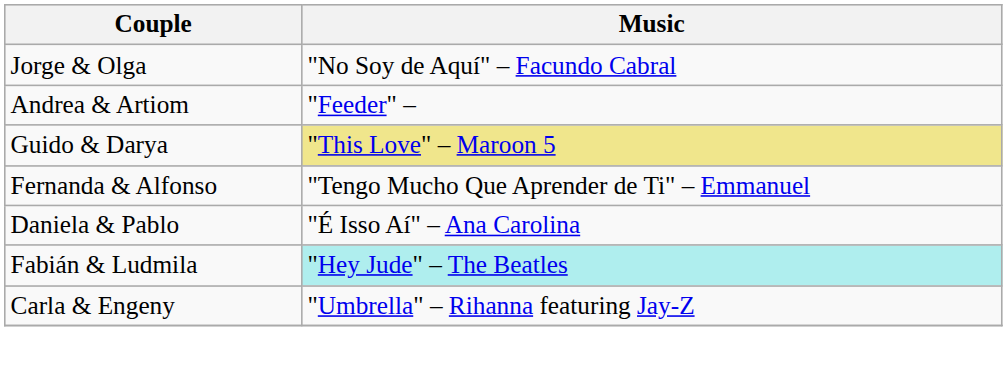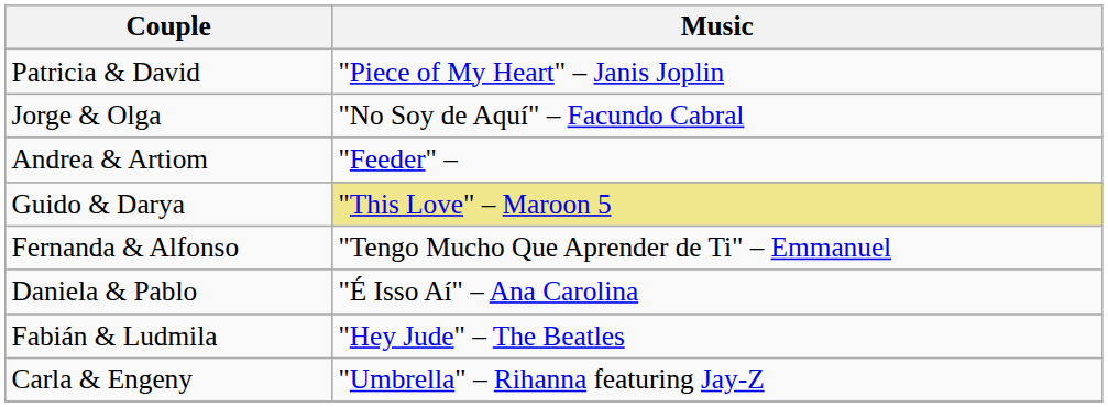+ row: Patricia & David | "Piece of My Heart" – Janis Joplin
Fabián & Ludmila | Music: paleturquoise background -> no background
